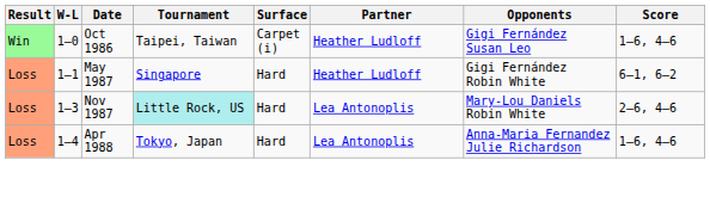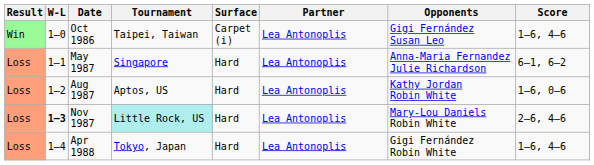Oct 1986 | Partner: Heather Ludloff -> Lea Antonoplis
May 1987 | Partner: Heather Ludloff -> Lea Antonoplis
May 1987 | Opponents: Gigi Fernández Robin White -> Anna-Maria Fernandez Julie Richardson
+ row: Loss | 1–2 | Aug 1987 | Aptos, US | Hard | Lea Antonoplis | Kathy Jordan Robin White | 1–6, 0–6
Nov 1987 | W-L: normal -> bold
Apr 1988 | Opponents: Anna-Maria Fernandez Julie Richardson -> Gigi Fernández Robin White
